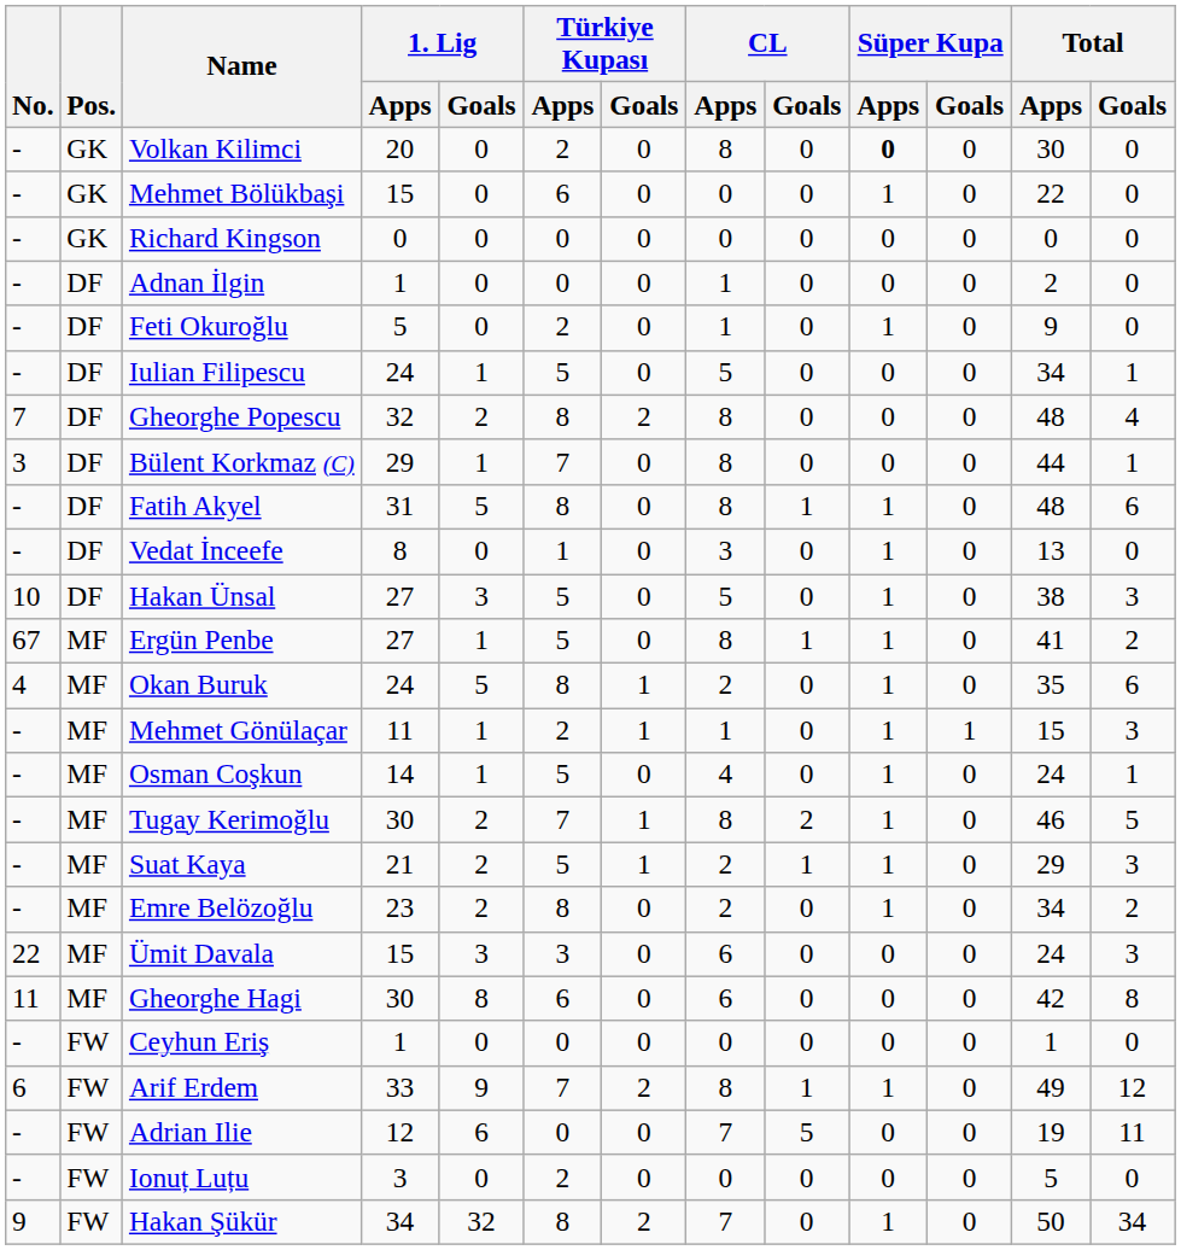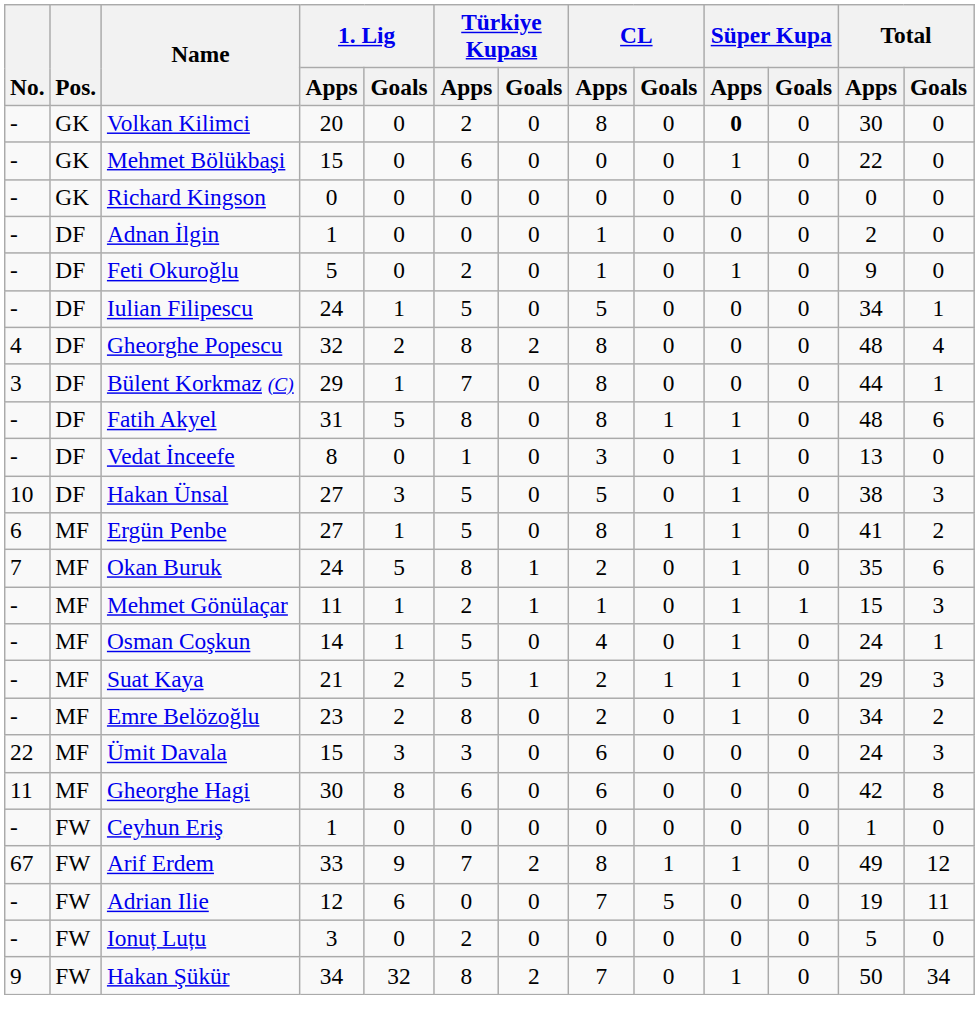Gheorghe Popescu | No.: 7 -> 4
Ergün Penbe | No.: 67 -> 6
Okan Buruk | No.: 4 -> 7
- row: - | MF | Tugay Kerimoğlu | 30 | 2 | 7 | 1 | 8 | 2 | 1 | 0 | 46 | 5
Arif Erdem | No.: 6 -> 67
